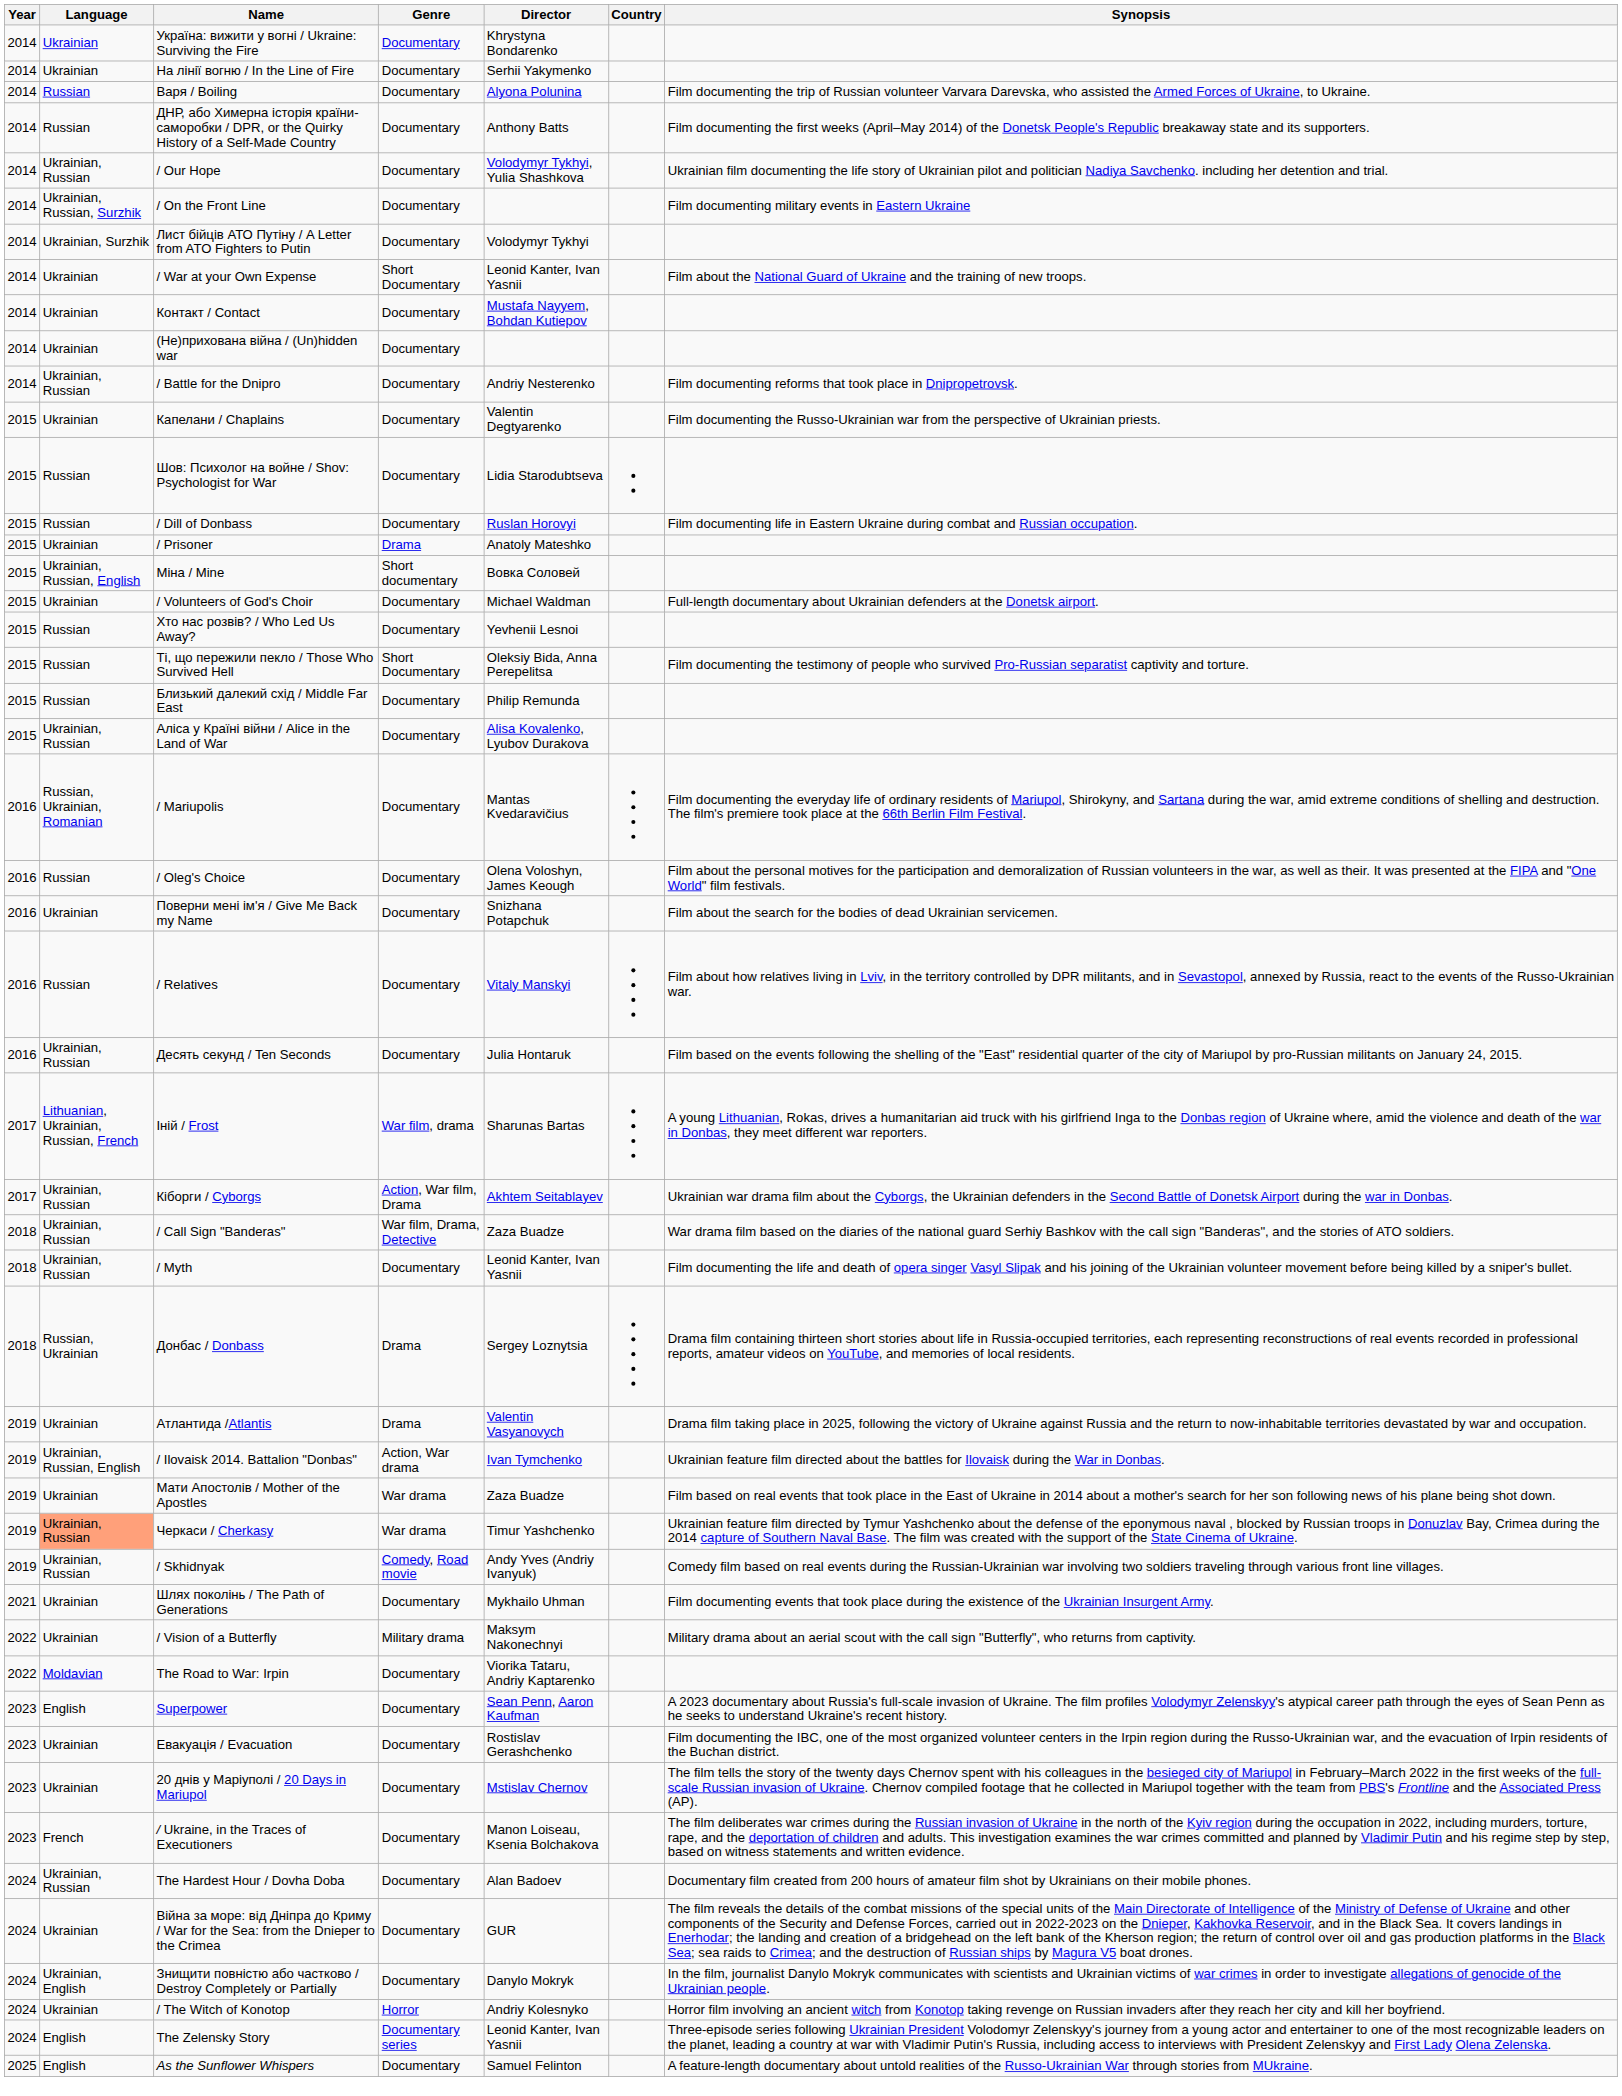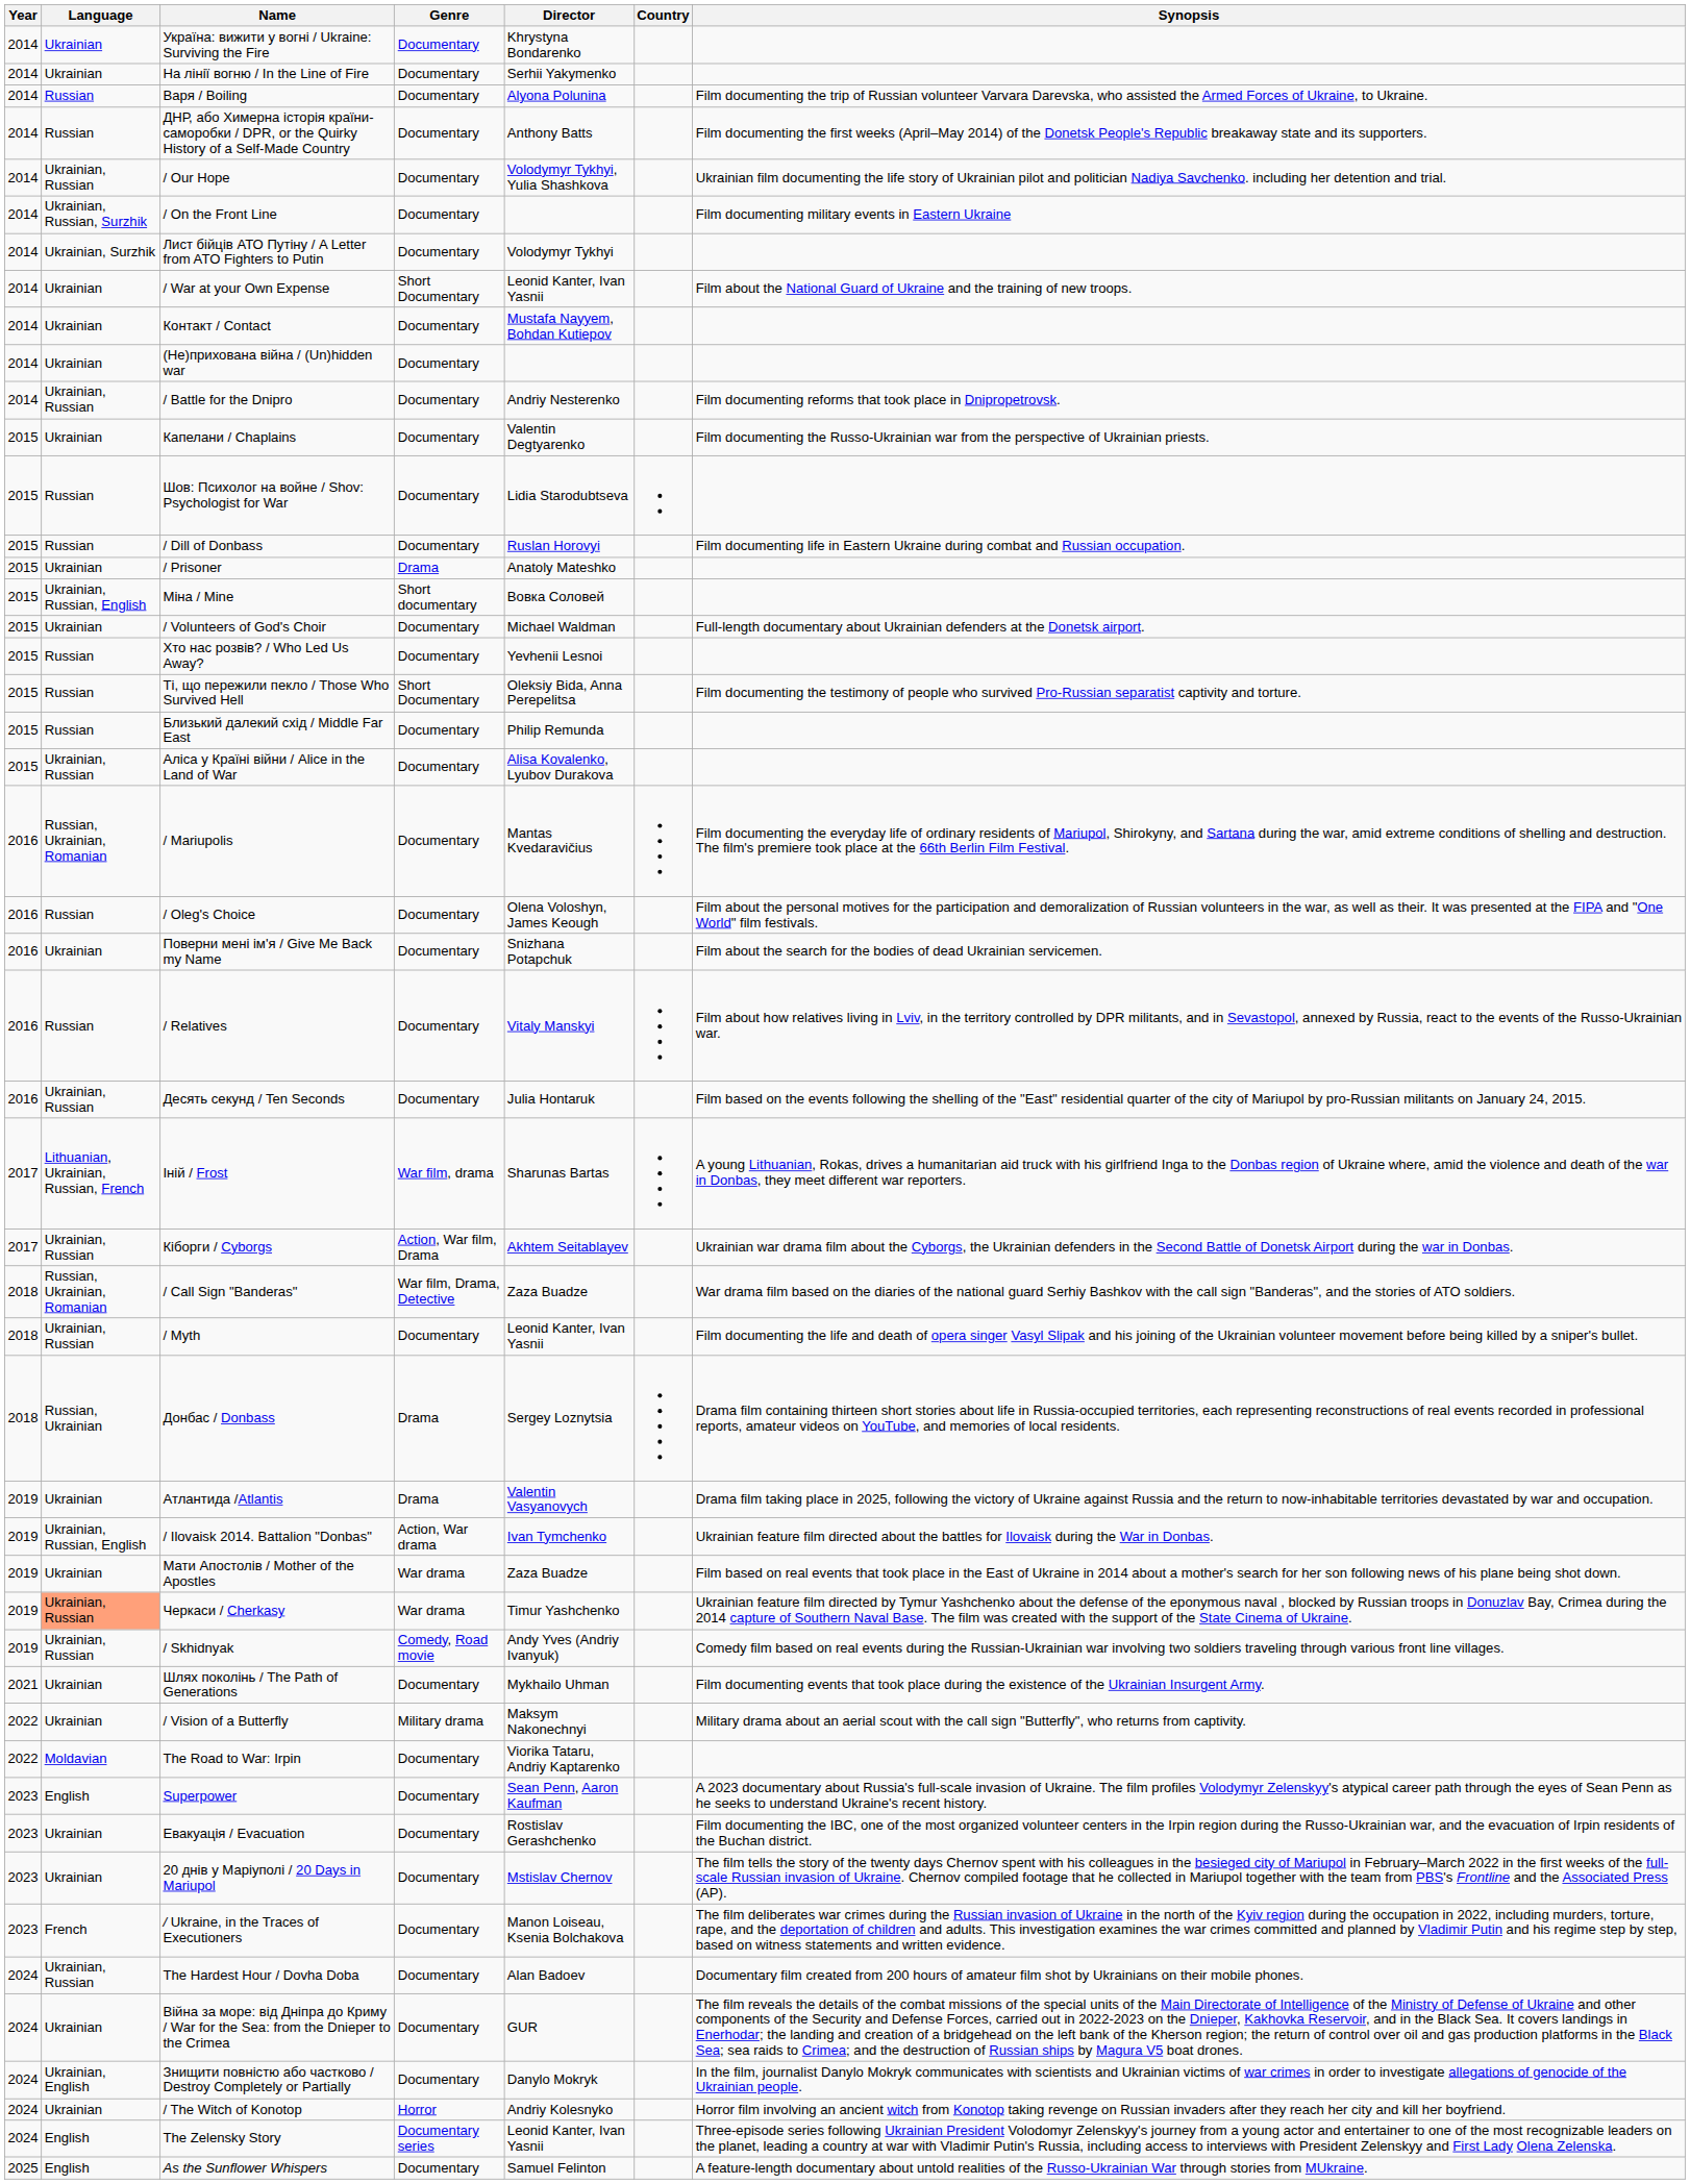/ Call Sign "Banderas" | Language: Ukrainian, Russian -> Russian, Ukrainian, Romanian
